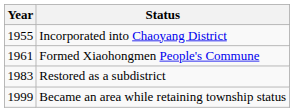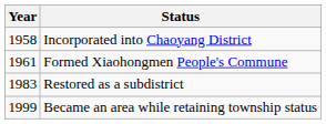Incorporated into Chaoyang District | Year: 1955 -> 1958
